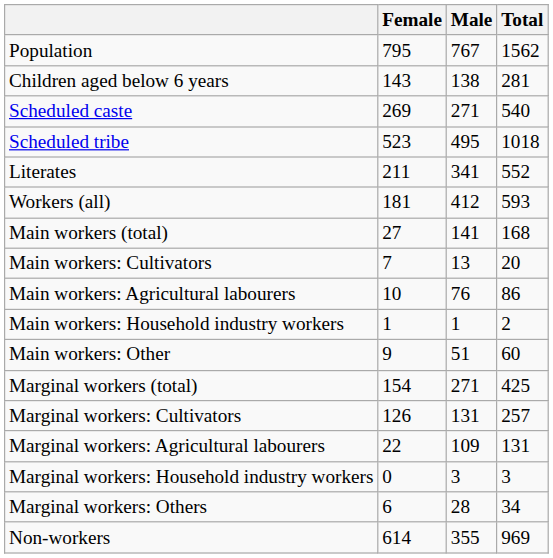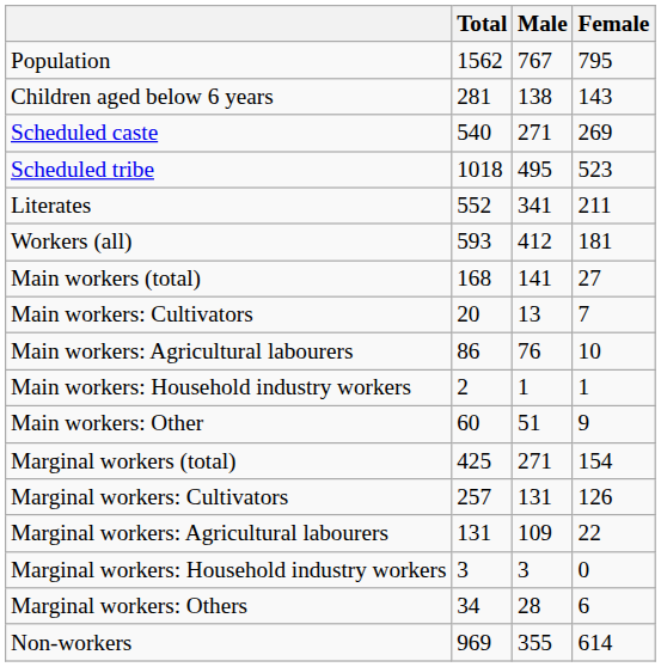columns swapped: Total <-> Female
